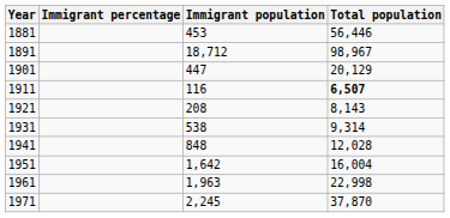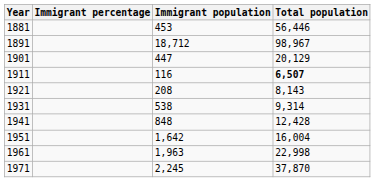1941 | Total population: 12,028 -> 12,428
